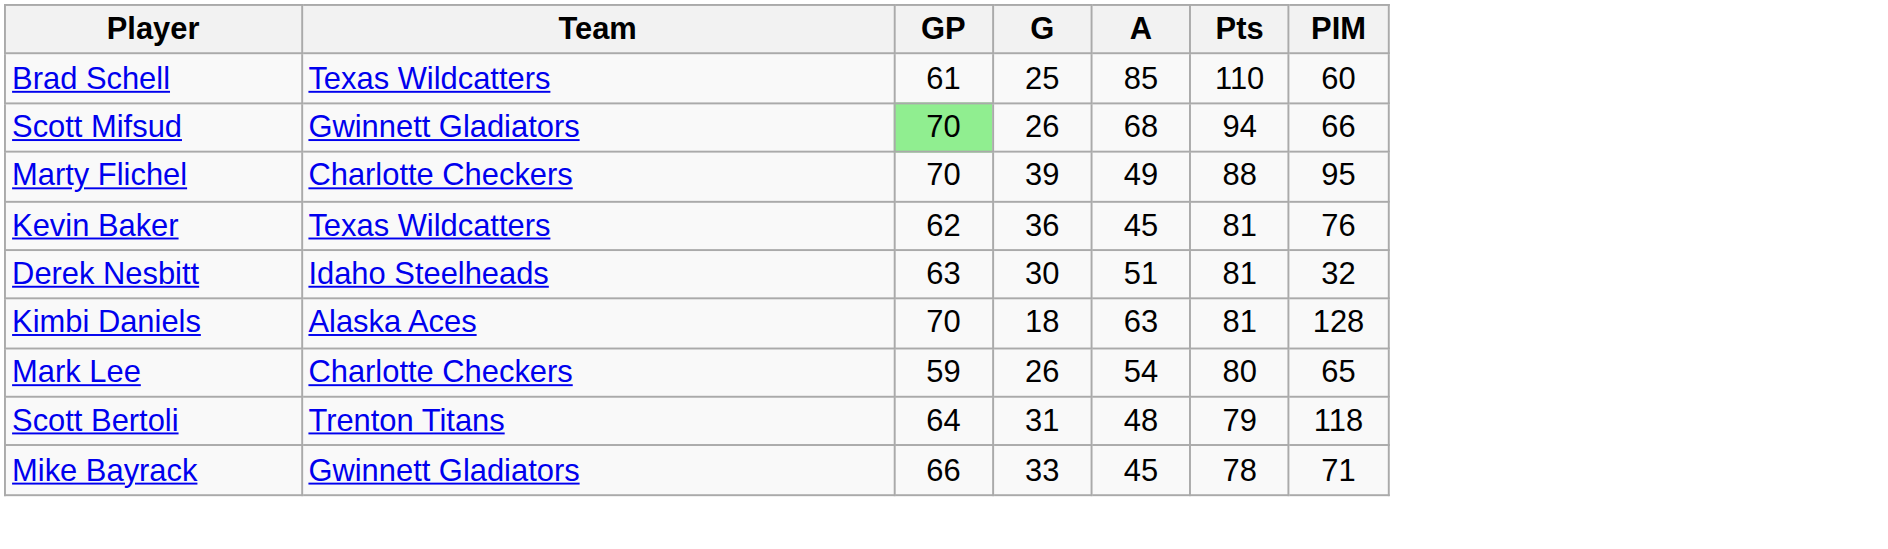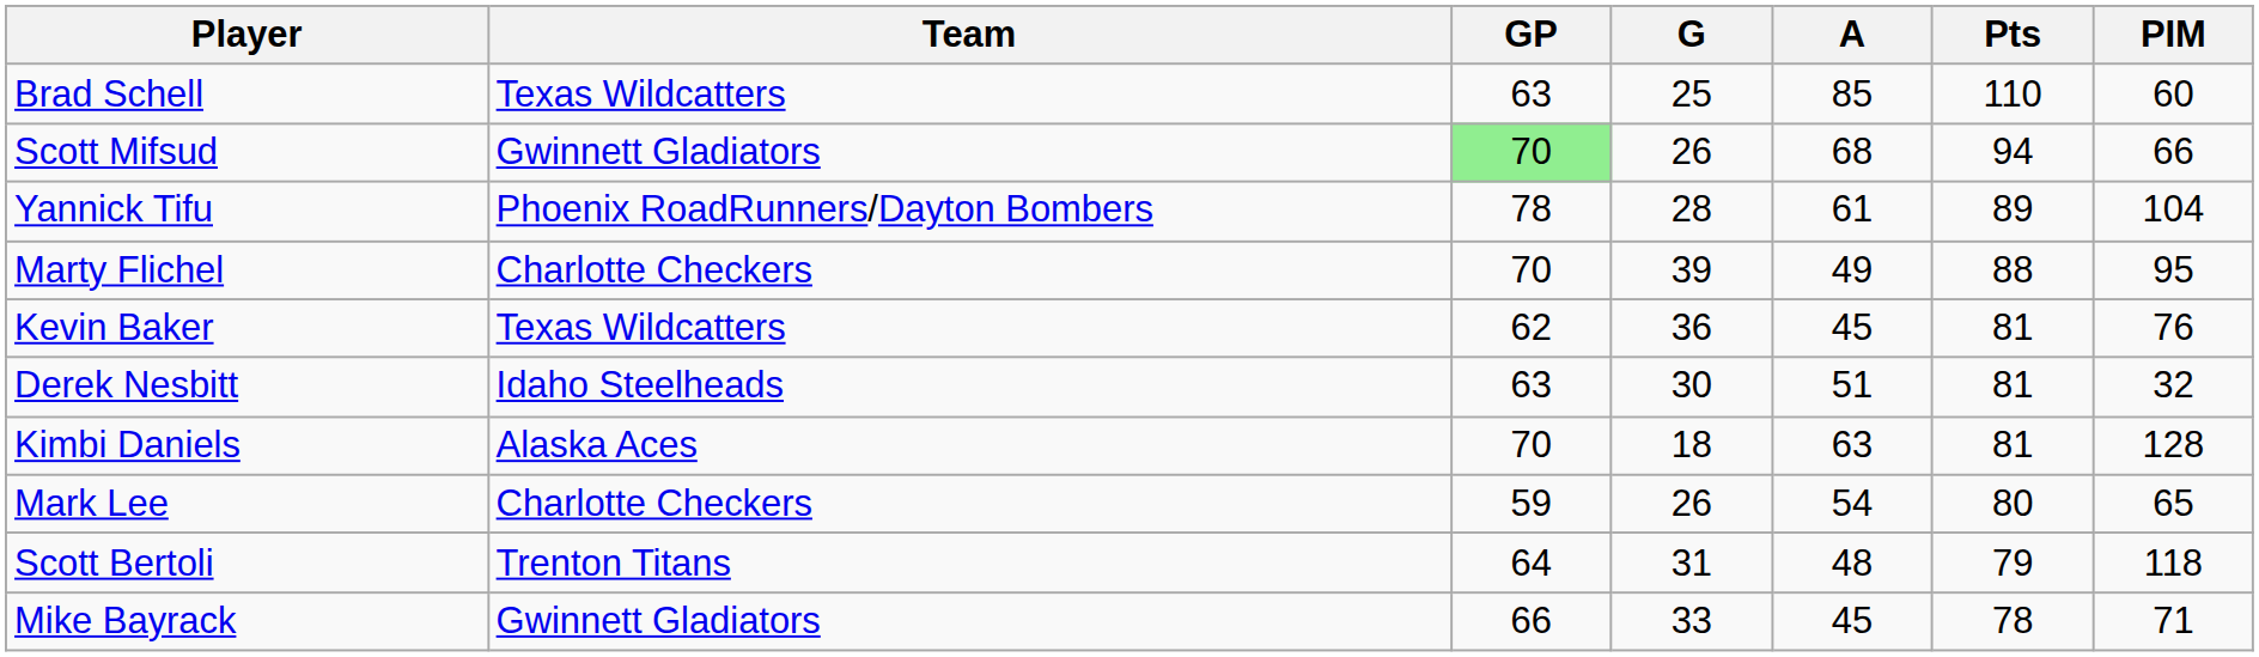Brad Schell | GP: 61 -> 63
+ row: Yannick Tifu | Phoenix RoadRunners/Dayton Bombers | 78 | 28 | 61 | 89 | 104
